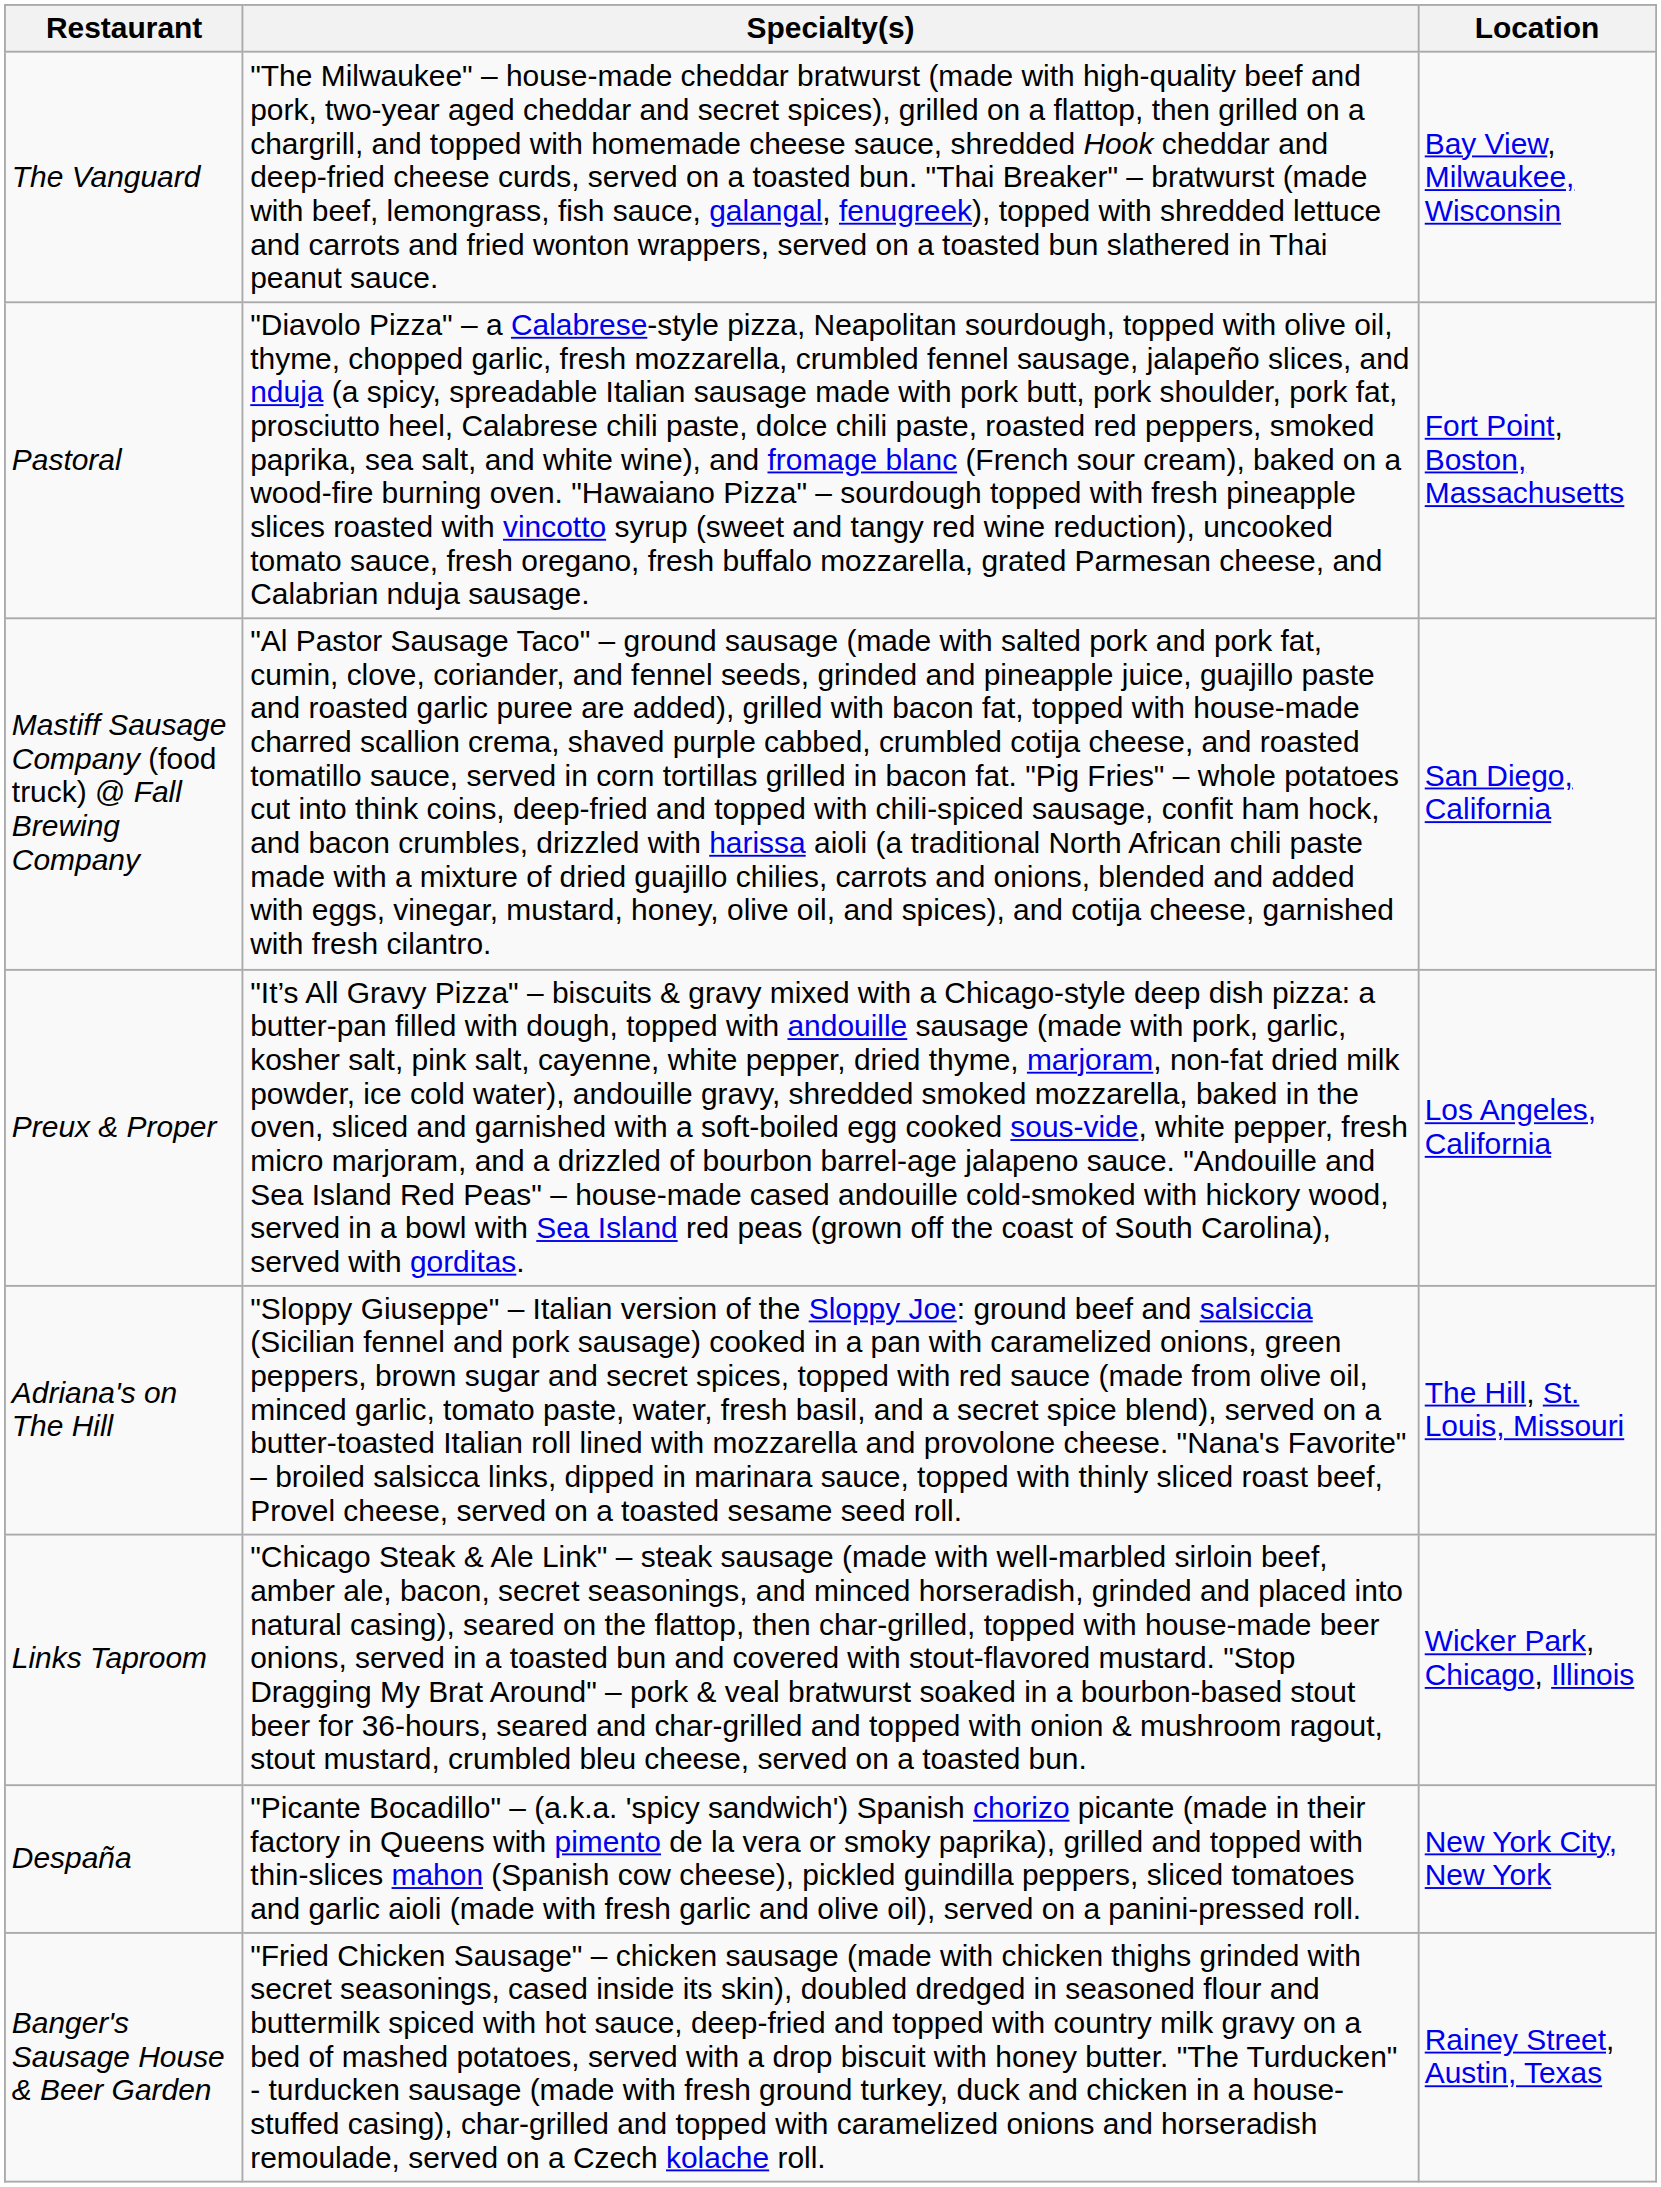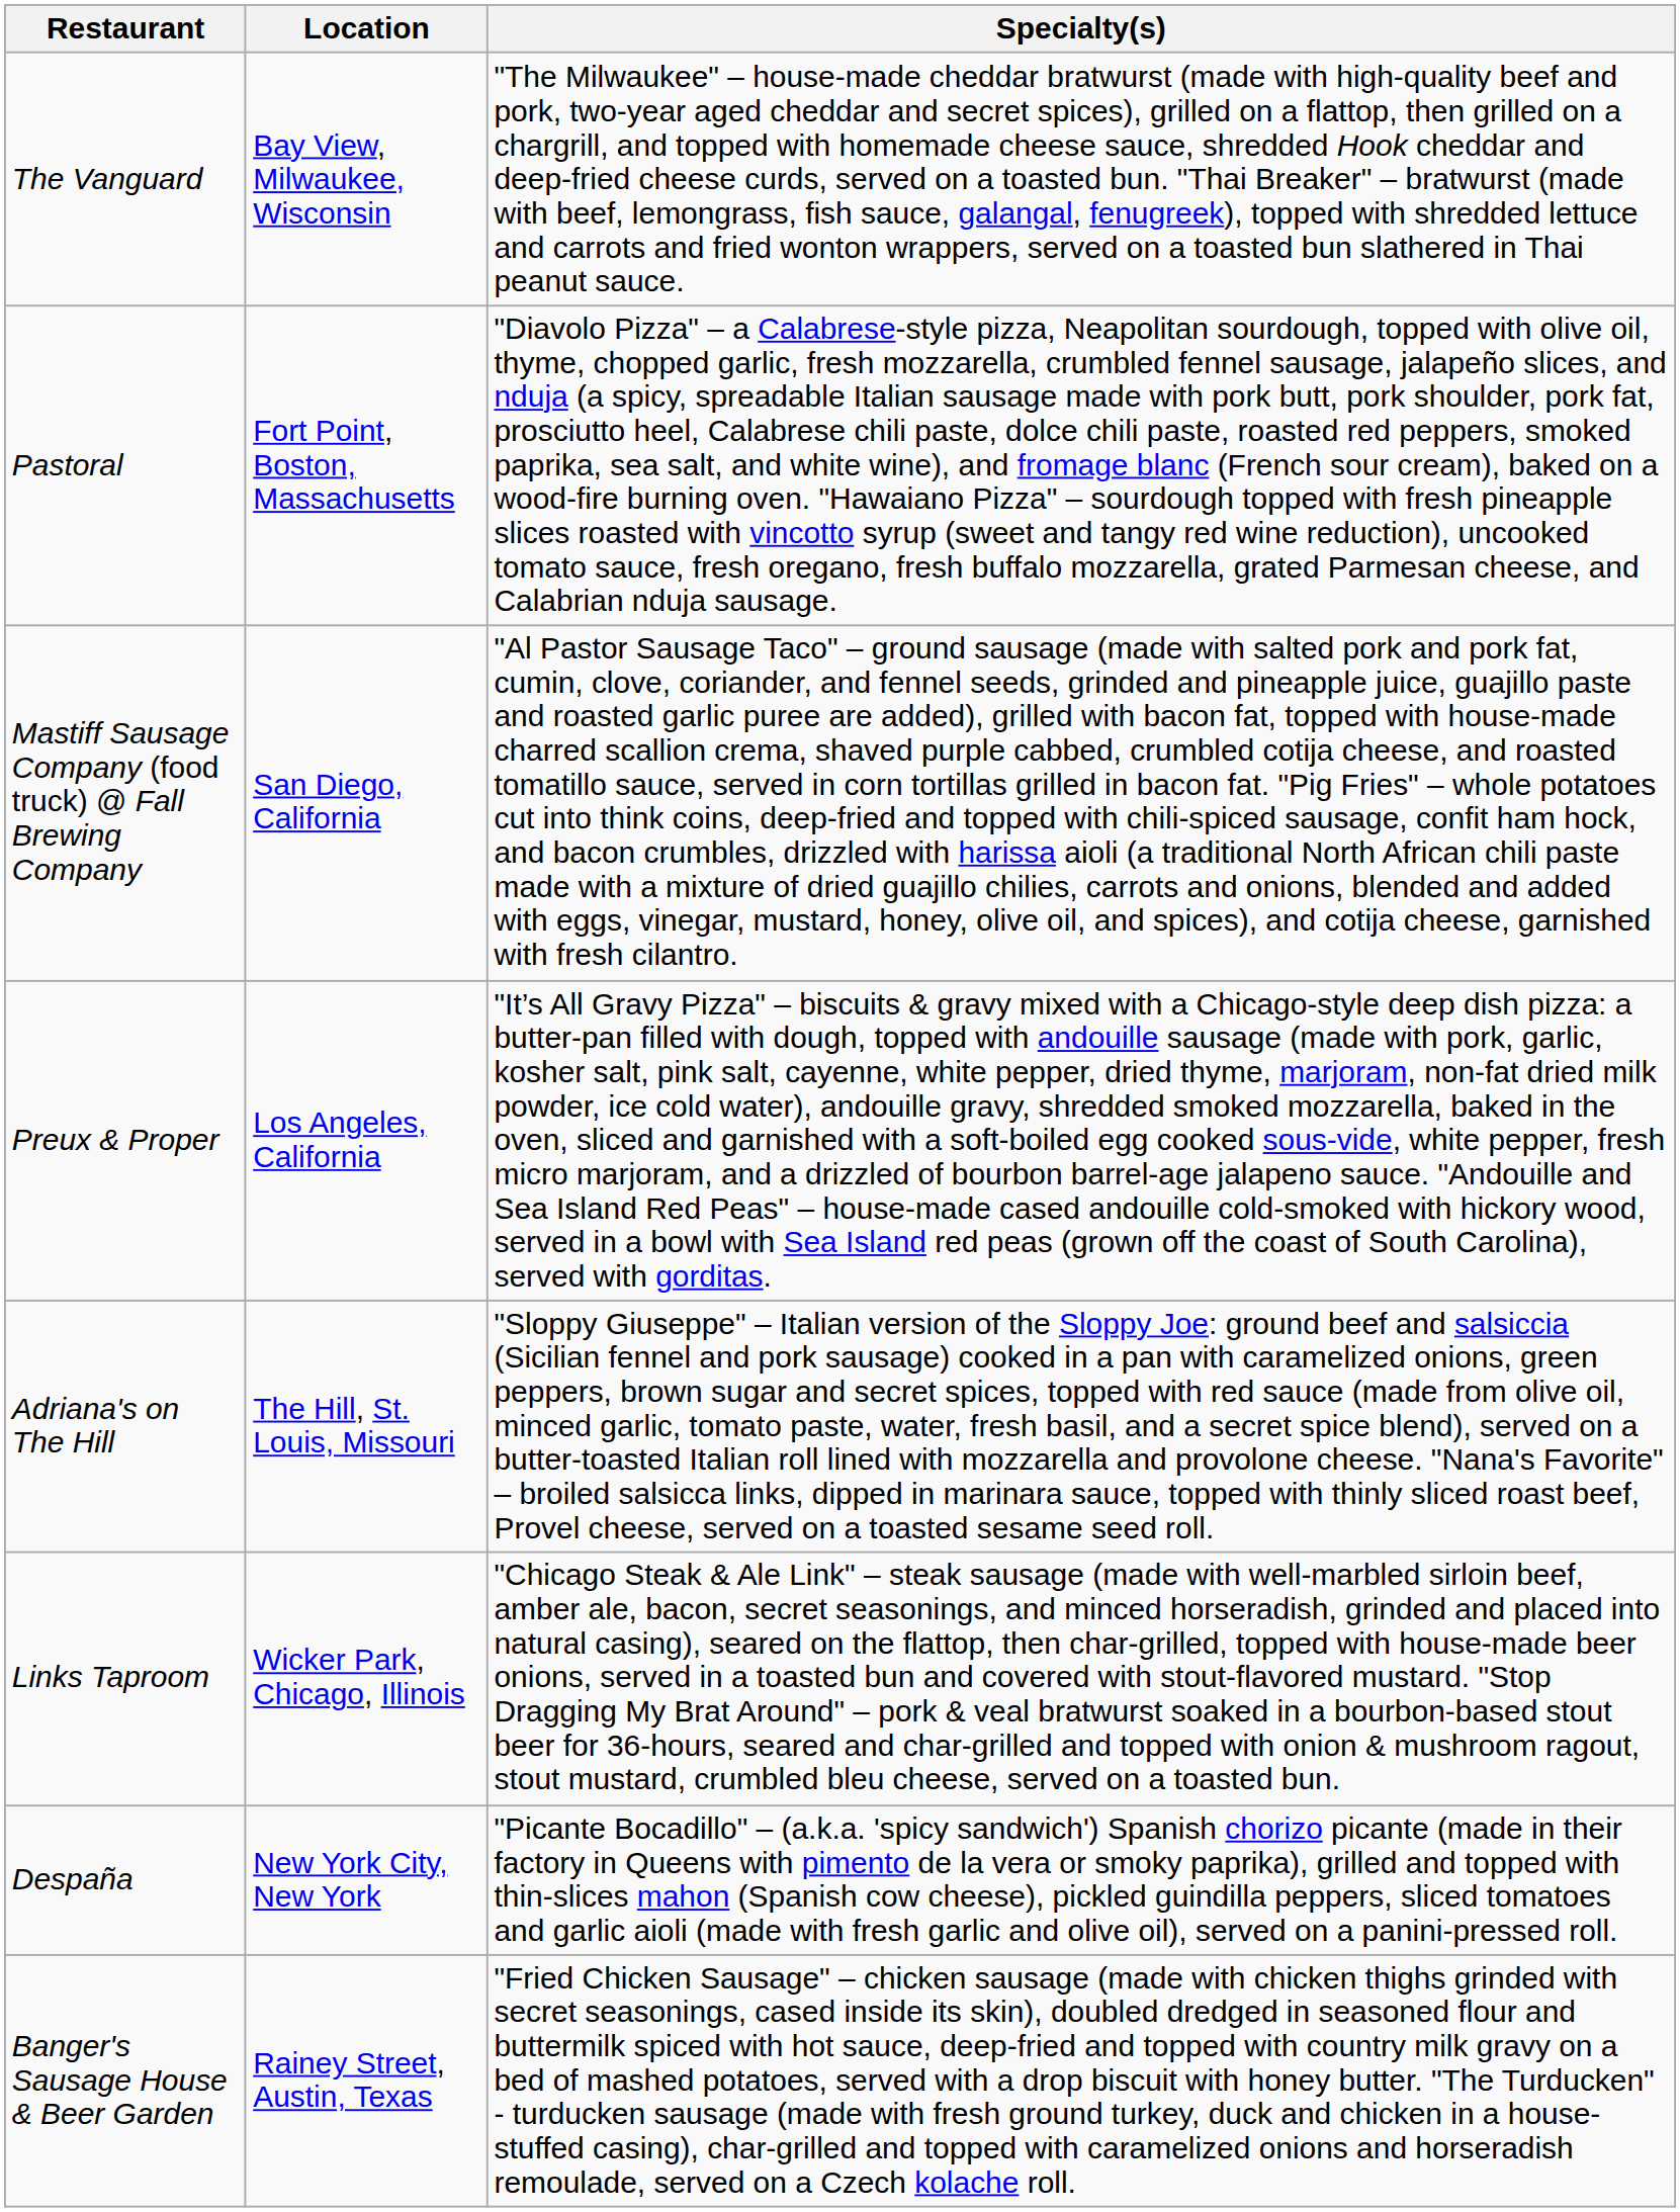columns swapped: Location <-> Specialty(s)
